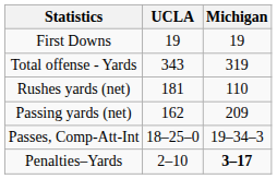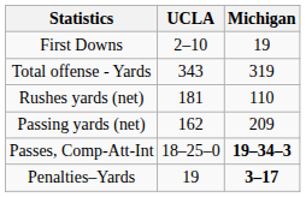First Downs | UCLA: 19 -> 2–10
Passes, Comp-Att-Int | Michigan: normal -> bold
Penalties–Yards | UCLA: 2–10 -> 19
